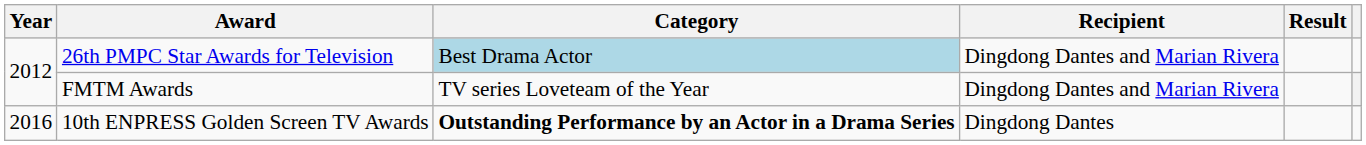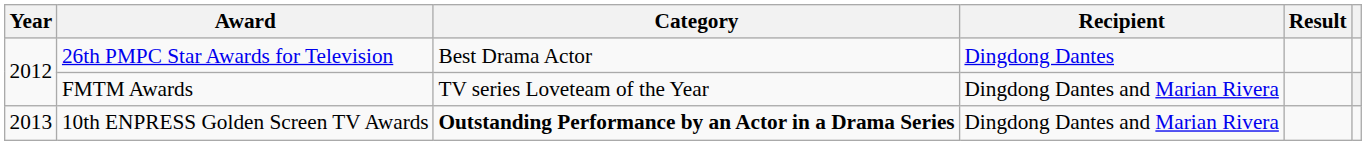26th PMPC Star Awards for Television | Category: lightblue background -> no background
26th PMPC Star Awards for Television | Recipient: Dingdong Dantes and Marian Rivera -> Dingdong Dantes
10th ENPRESS Golden Screen TV Awards | Year: 2016 -> 2013
10th ENPRESS Golden Screen TV Awards | Recipient: Dingdong Dantes -> Dingdong Dantes and Marian Rivera
